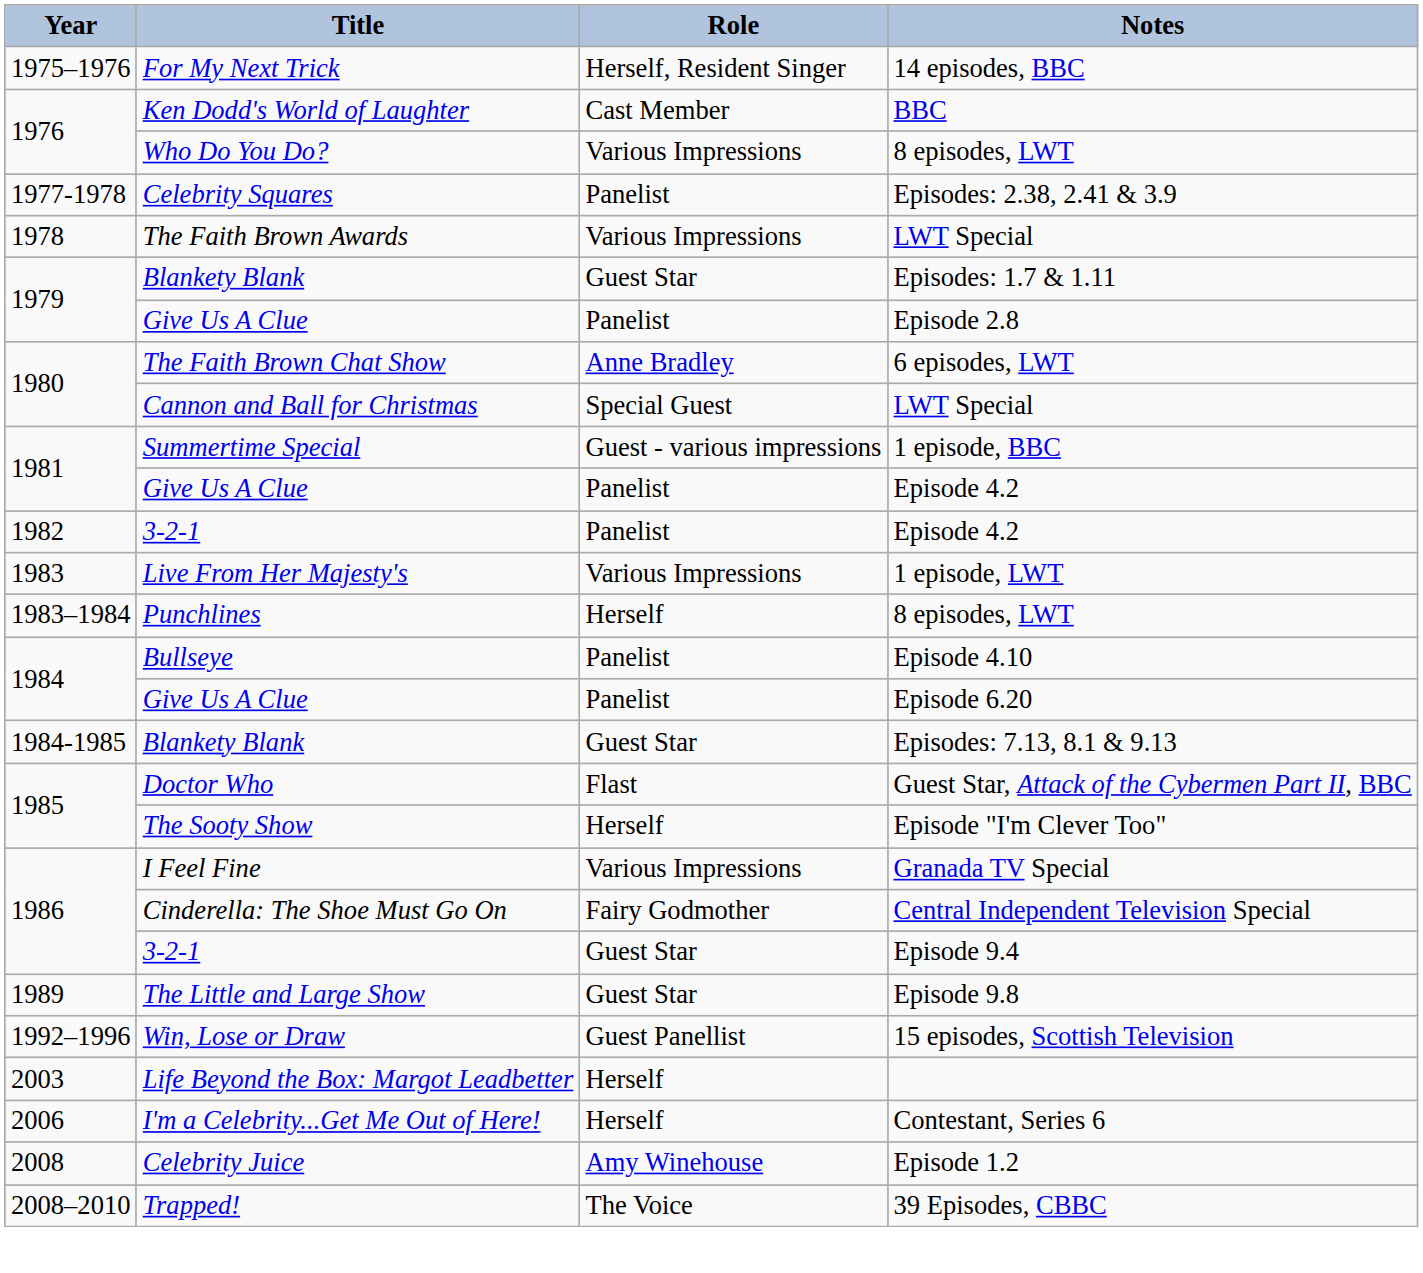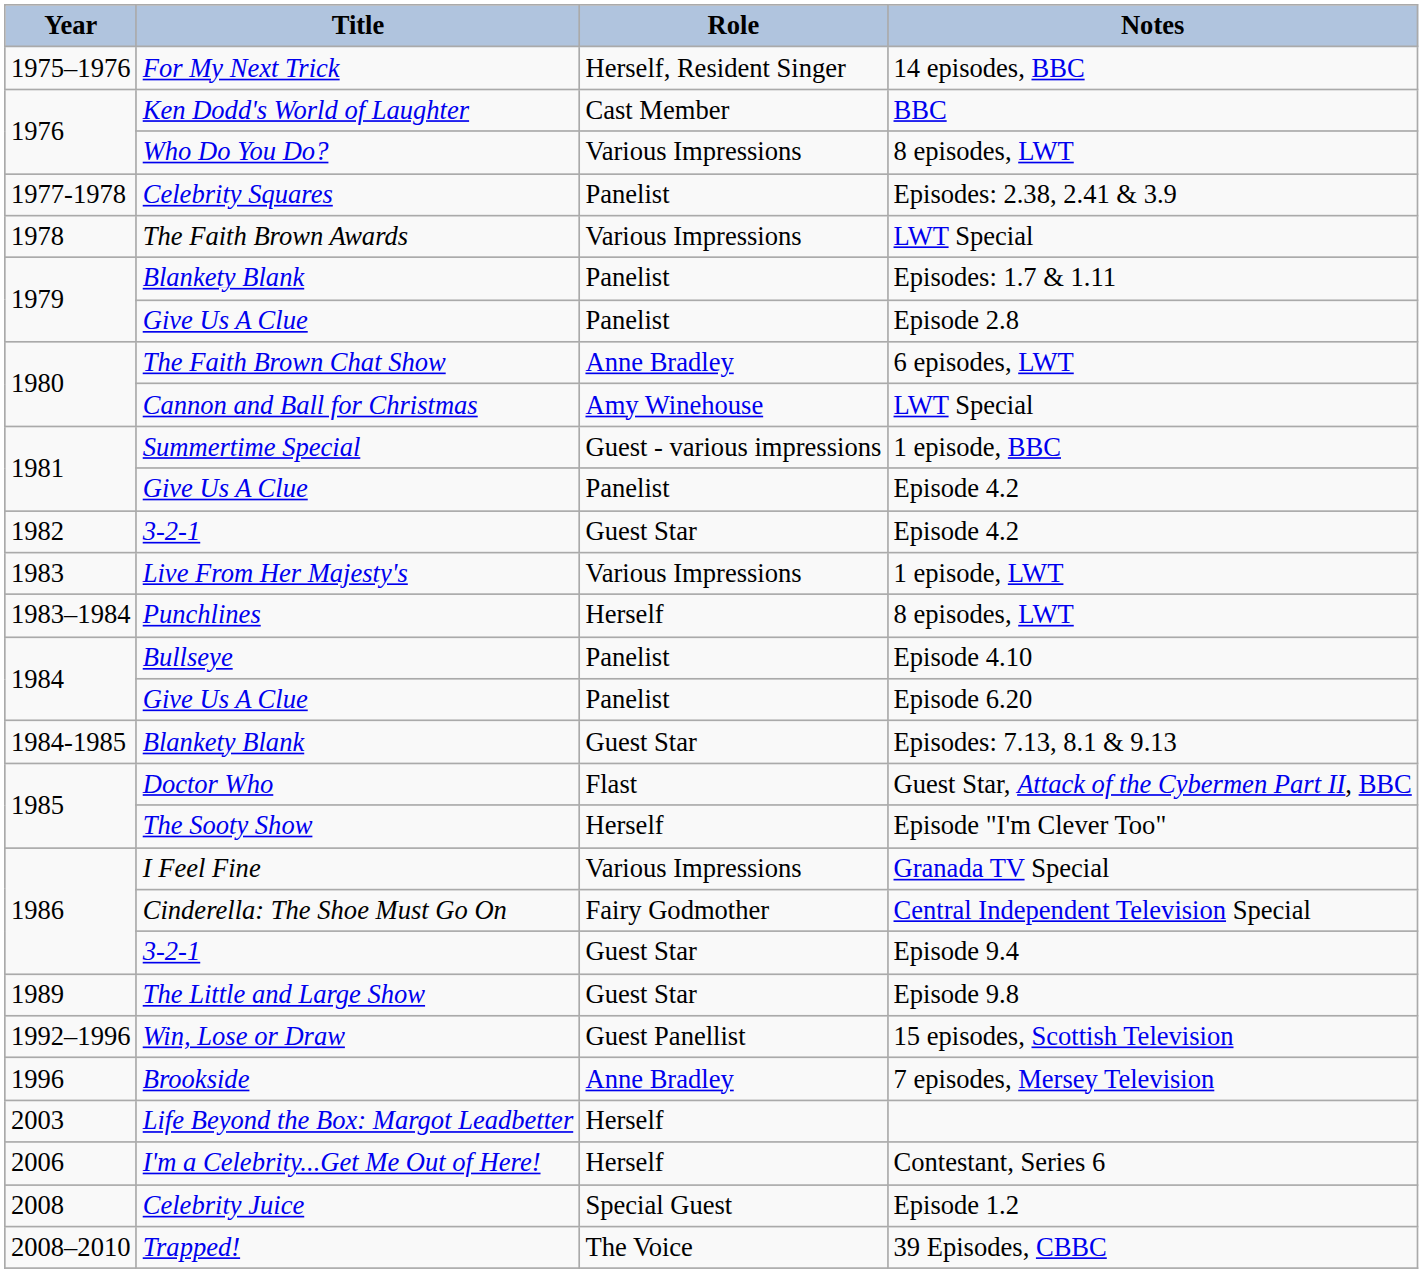Episodes: 1.7 & 1.11 | Role: Guest Star -> Panelist
Cannon and Ball for Christmas / LWT Special | Role: Special Guest -> Amy Winehouse
3-2-1 / Episode 4.2 | Role: Panelist -> Guest Star
+ row: 1996 | Brookside | Anne Bradley | 7 episodes, Mersey Television
Episode 1.2 | Role: Amy Winehouse -> Special Guest
